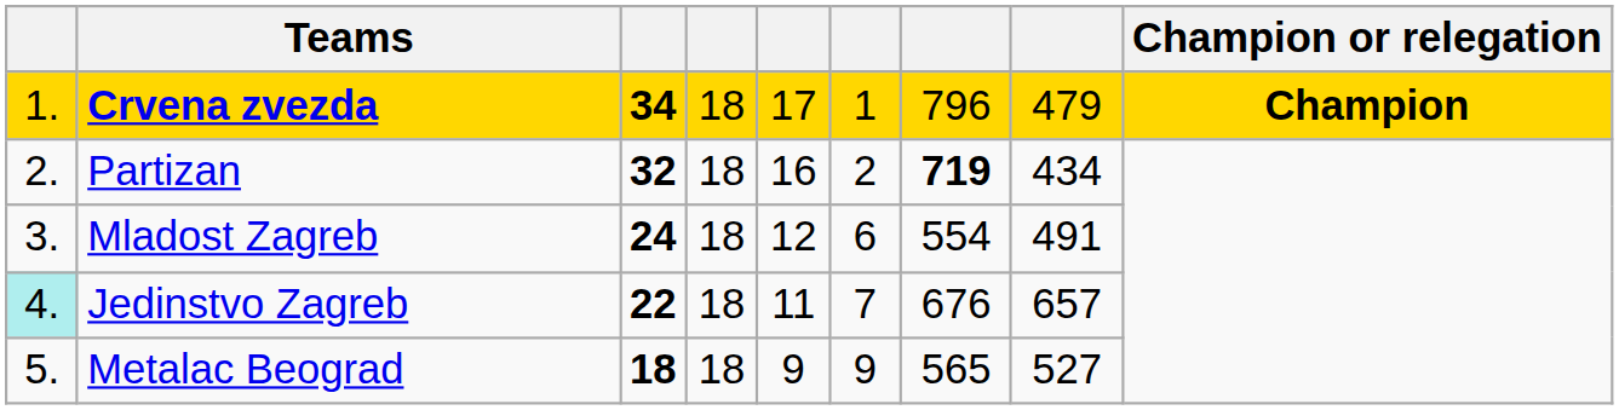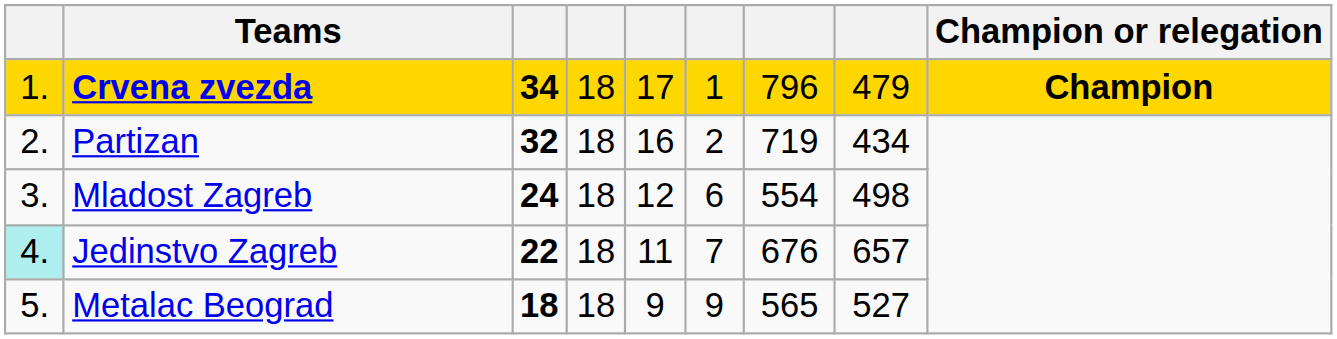Partizan | column 7: bold -> normal
Mladost Zagreb | column 8: 491 -> 498
